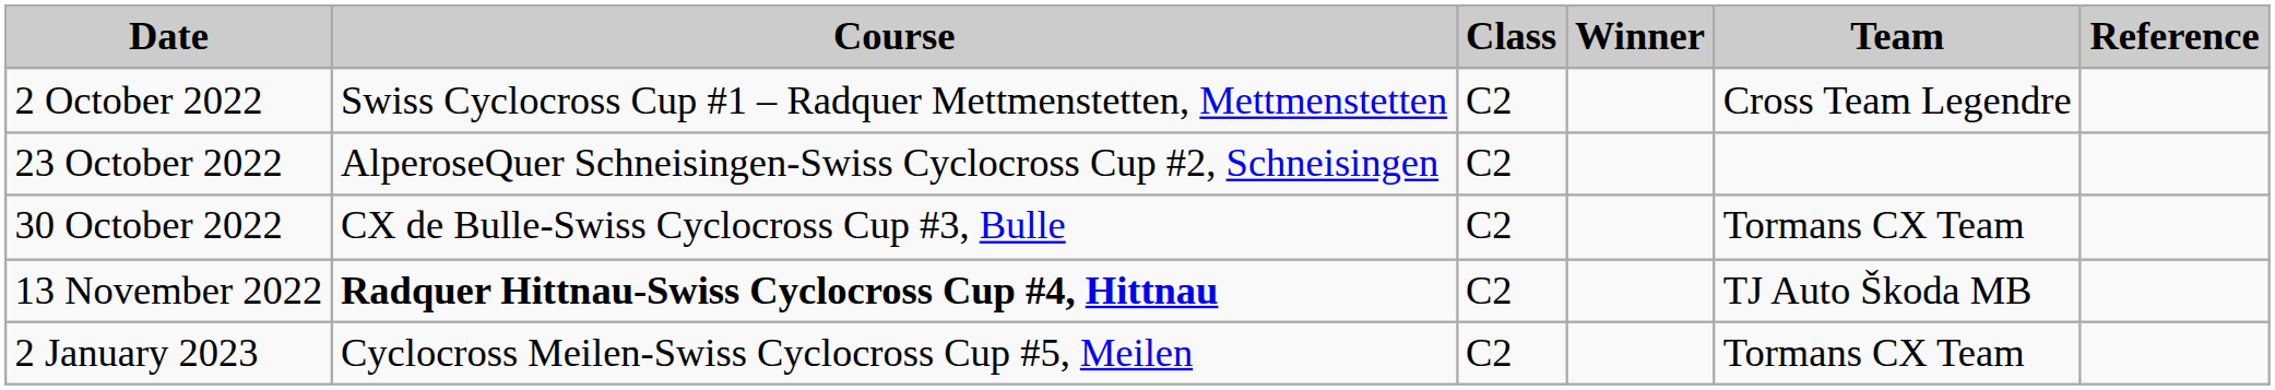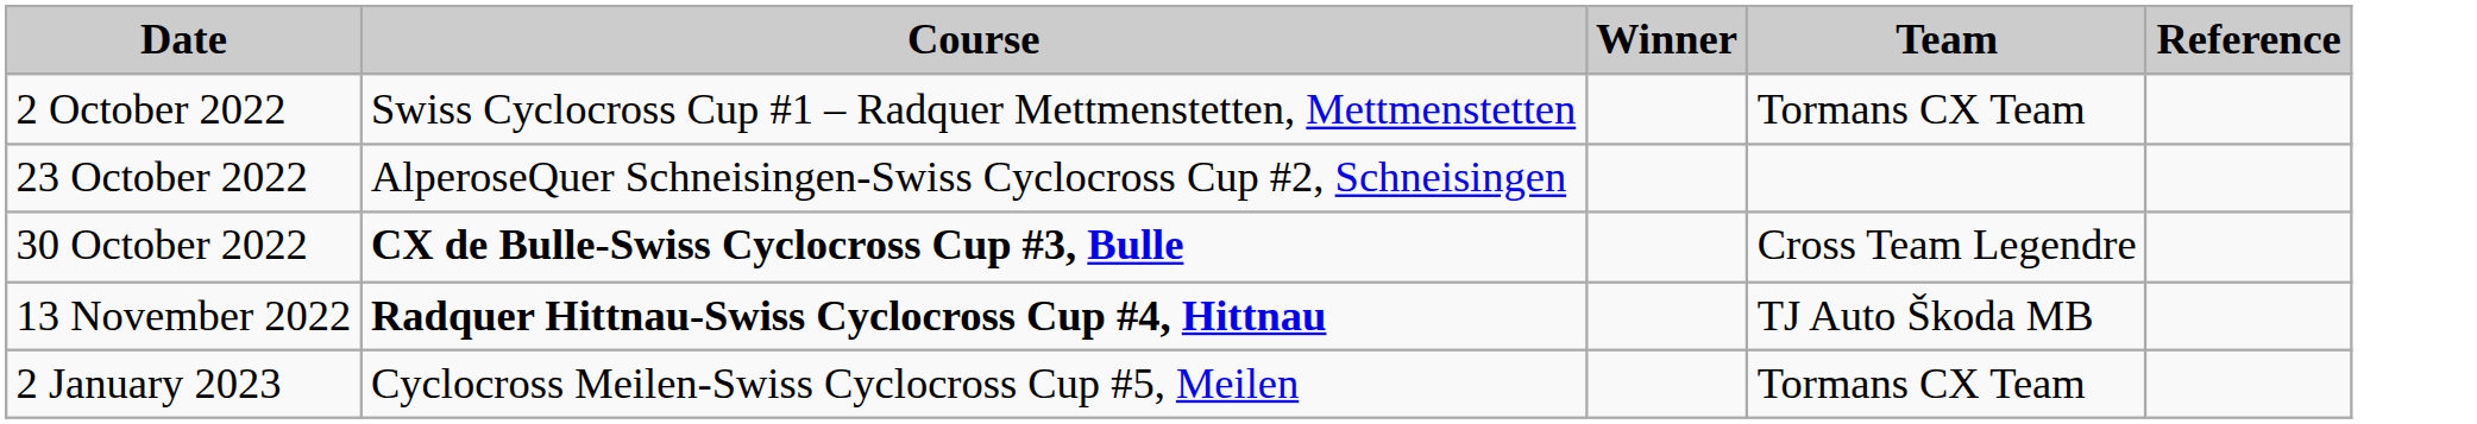- column: Class | C2 | C2 | C2 | C2 | C2
2 October 2022 | Team: Cross Team Legendre -> Tormans CX Team
30 October 2022 | Course: normal -> bold
30 October 2022 | Team: Tormans CX Team -> Cross Team Legendre
